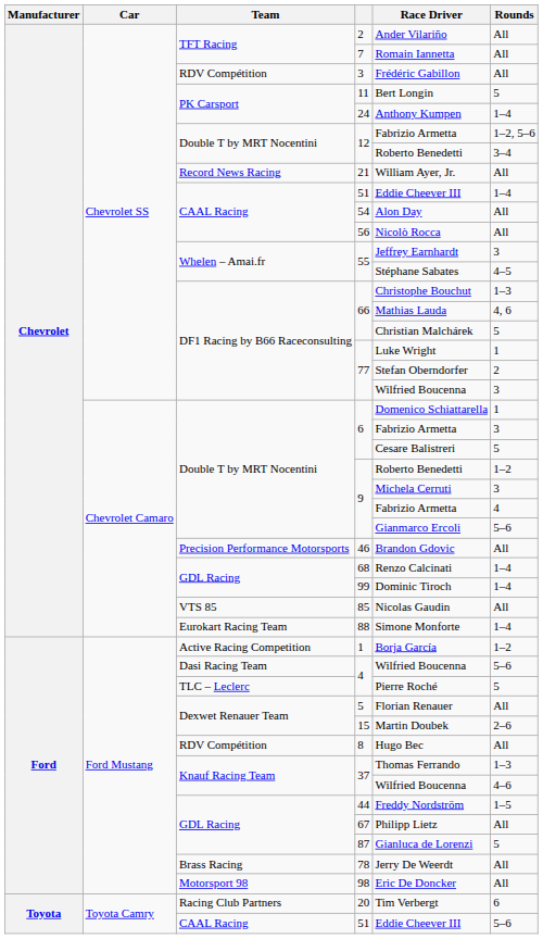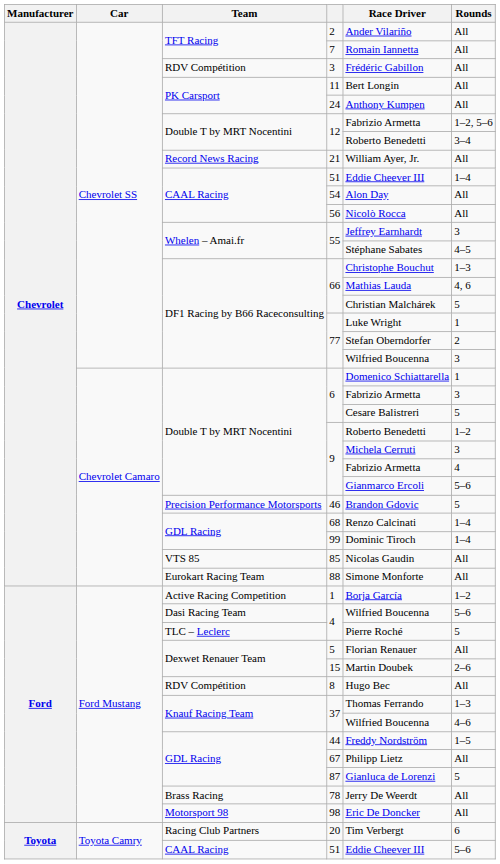11 | Rounds: 5 -> All
24 | Rounds: 1–4 -> All
46 | Rounds: All -> 5
88 | Rounds: 1–4 -> All
